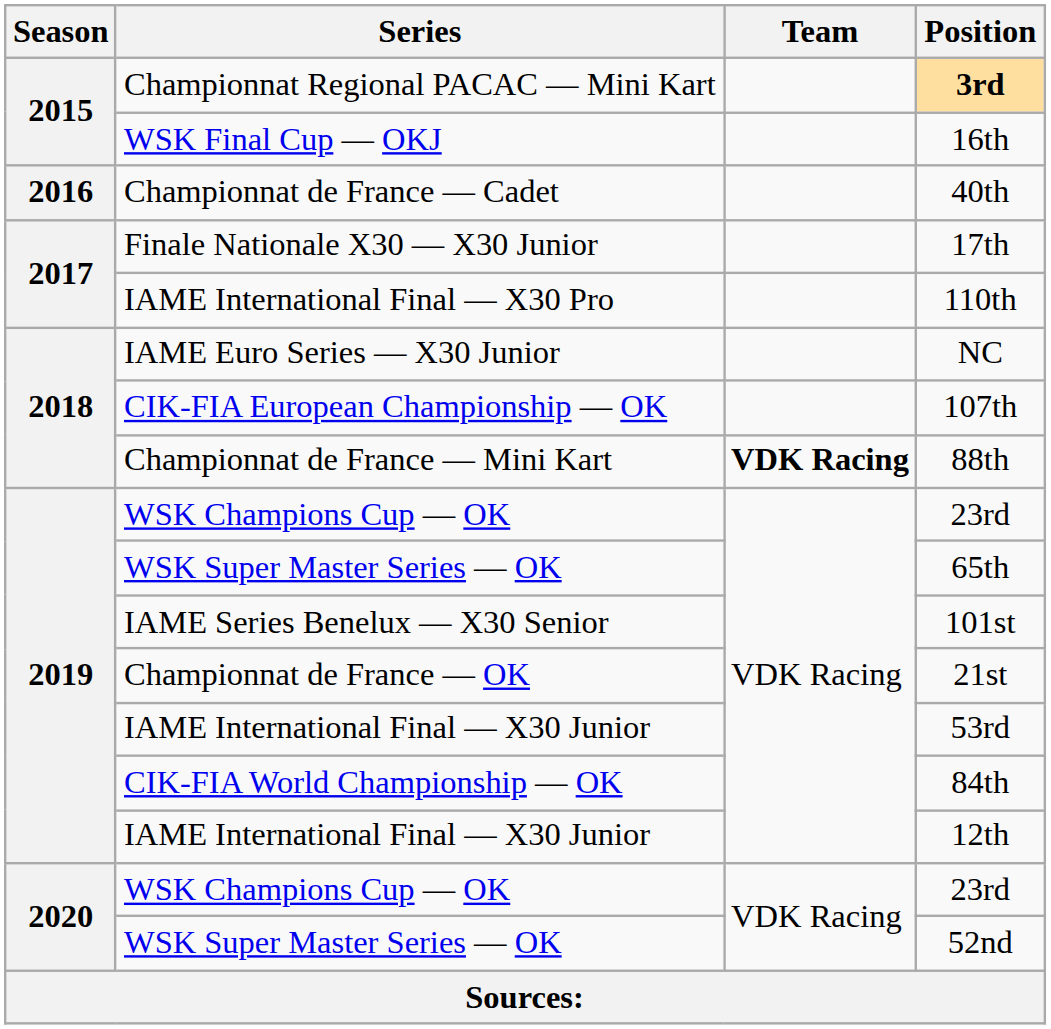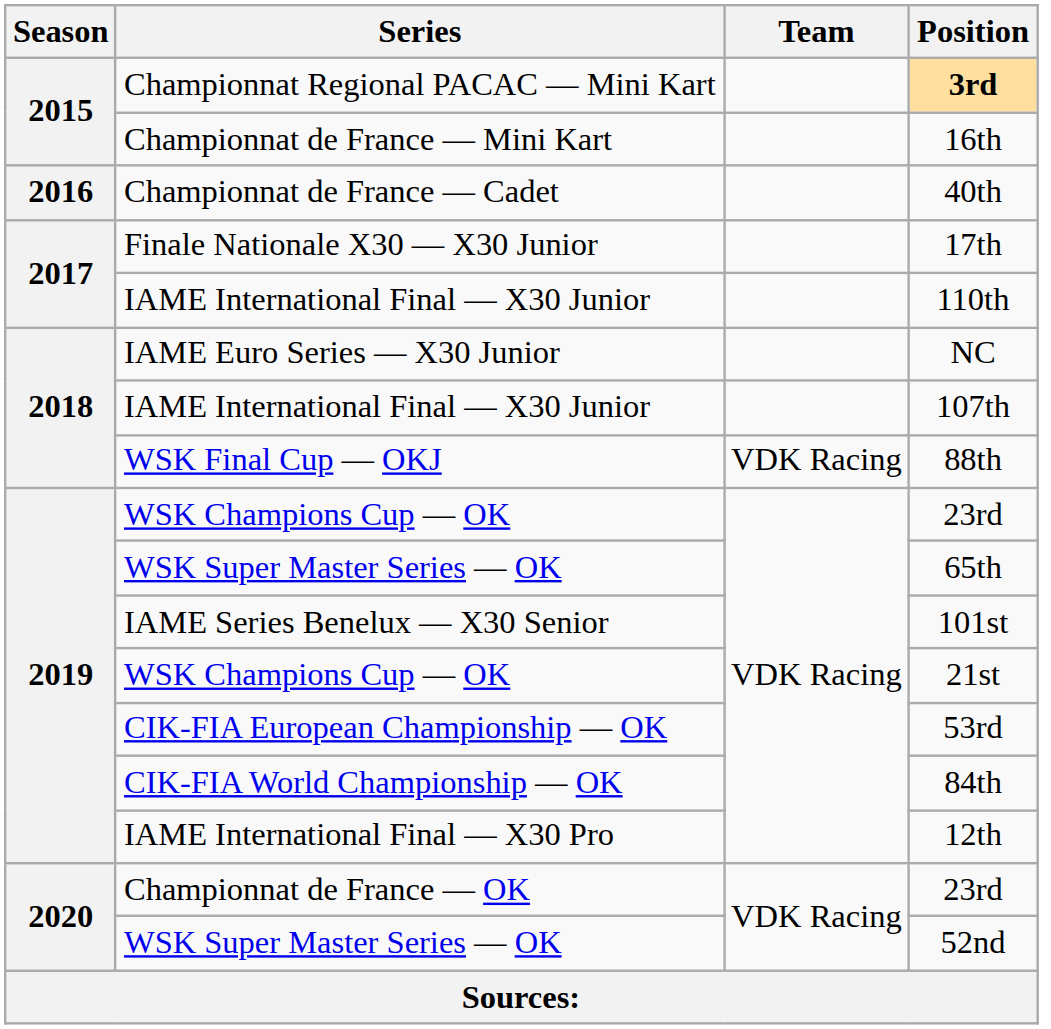16th | Series: WSK Final Cup — OKJ -> Championnat de France — Mini Kart
110th | Series: IAME International Final — X30 Pro -> IAME International Final — X30 Junior
107th | Series: CIK-FIA European Championship — OK -> IAME International Final — X30 Junior
88th | Series: Championnat de France — Mini Kart -> WSK Final Cup — OKJ
88th | Team: bold -> normal
21st | Series: Championnat de France — OK -> WSK Champions Cup — OK
53rd | Series: IAME International Final — X30 Junior -> CIK-FIA European Championship — OK
12th | Series: IAME International Final — X30 Junior -> IAME International Final — X30 Pro
2020 / 23rd | Series: WSK Champions Cup — OK -> Championnat de France — OK
